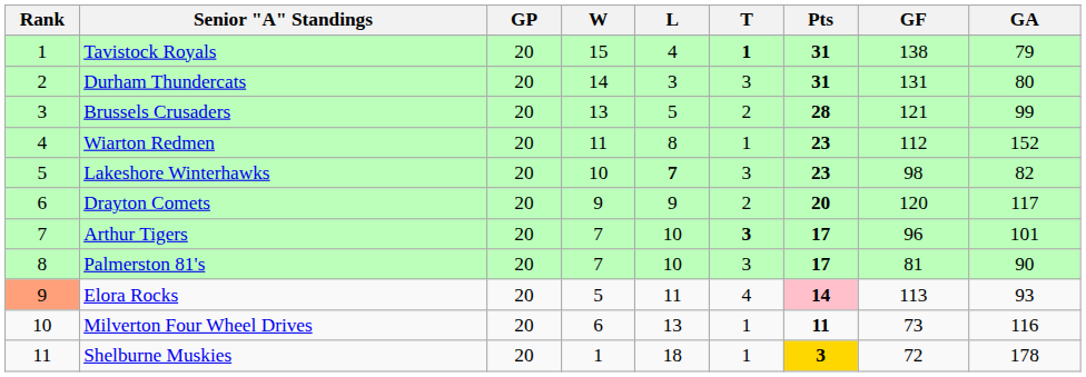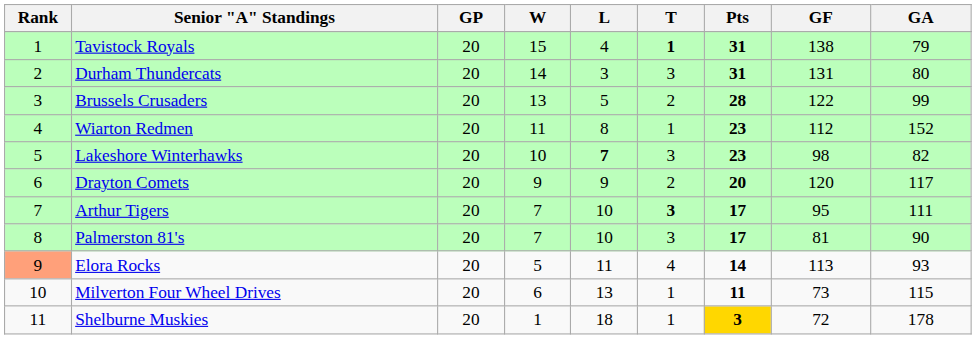Brussels Crusaders | GF: 121 -> 122
Arthur Tigers | GF: 96 -> 95
Arthur Tigers | GA: 101 -> 111
Elora Rocks | Pts: pink background -> no background
Milverton Four Wheel Drives | GA: 116 -> 115
